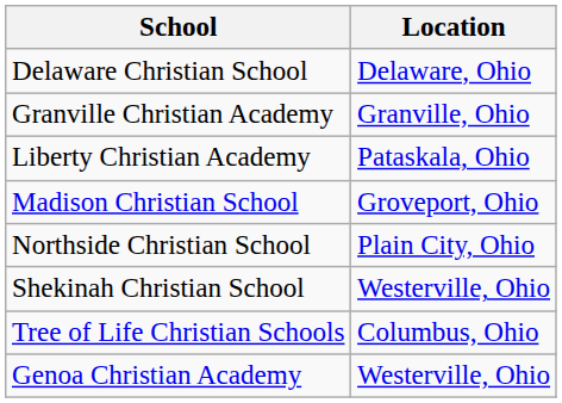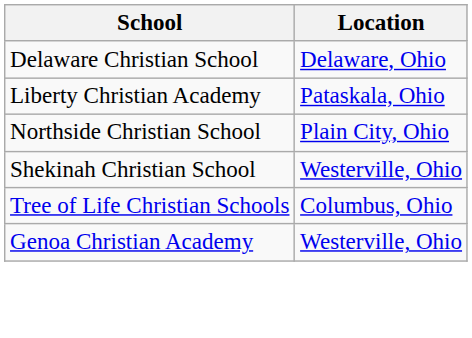- row: Granville Christian Academy | Granville, Ohio
- row: Madison Christian School | Groveport, Ohio
